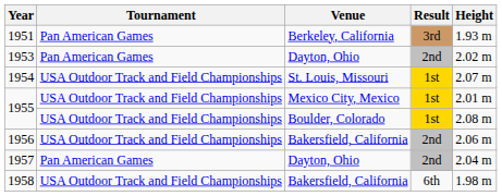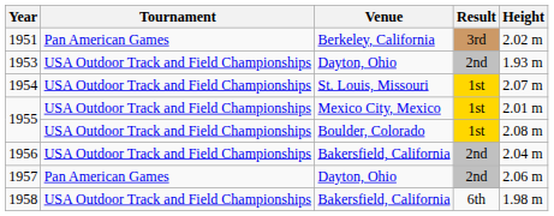1951 | Height: 1.93 m -> 2.02 m
1953 | Tournament: Pan American Games -> USA Outdoor Track and Field Championships
1953 | Height: 2.02 m -> 1.93 m
1956 | Height: 2.06 m -> 2.04 m
1957 | Height: 2.04 m -> 2.06 m
